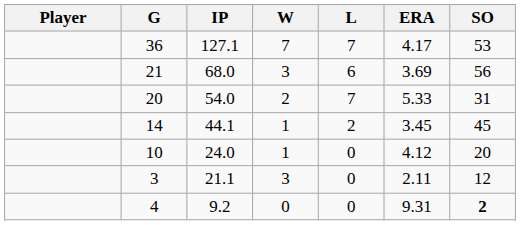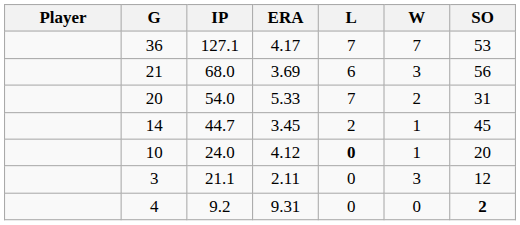columns swapped: W <-> ERA
14 | IP: 44.1 -> 44.7
10 | L: normal -> bold
